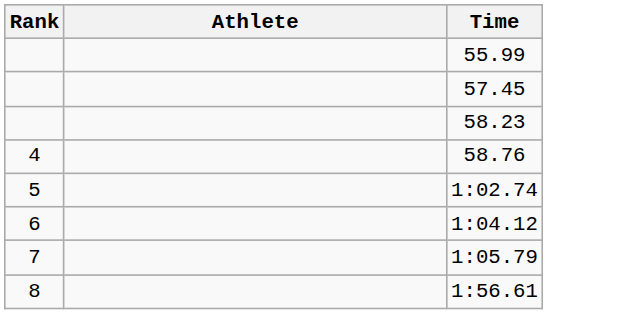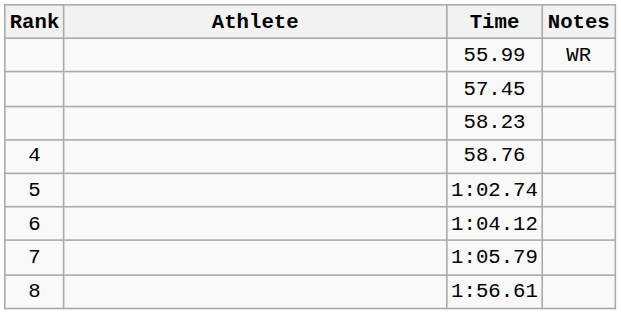+ column: Notes | WR
